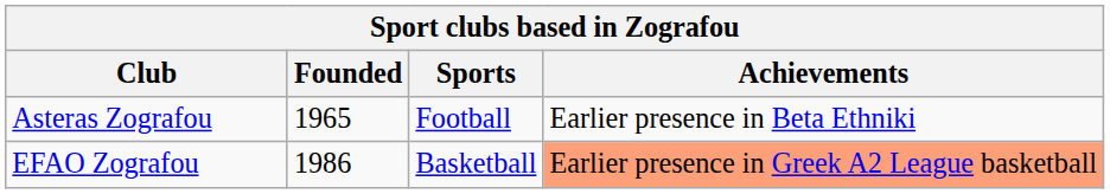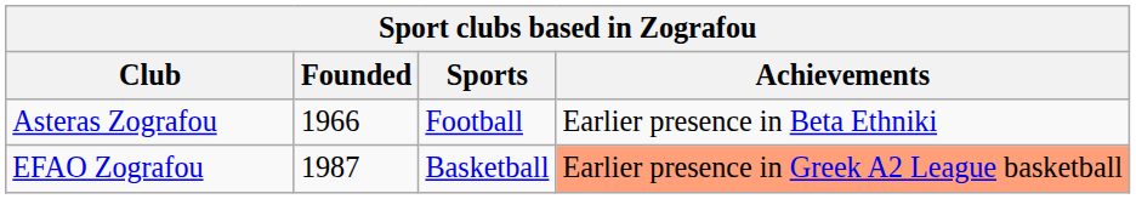Asteras Zografou | Founded: 1965 -> 1966
EFAO Zografou | Founded: 1986 -> 1987
